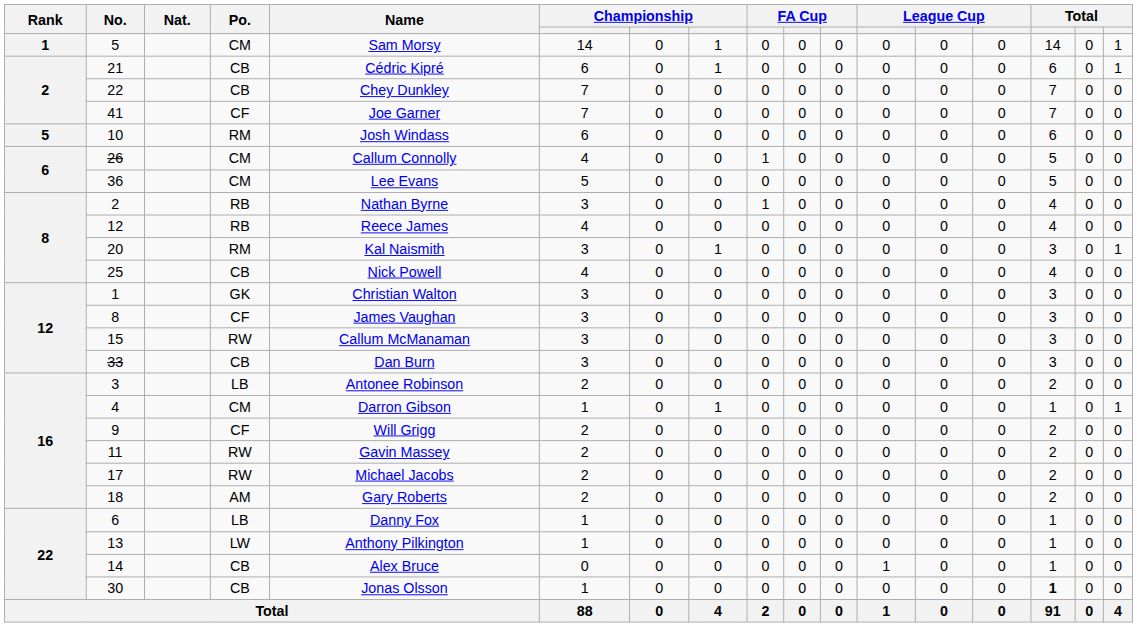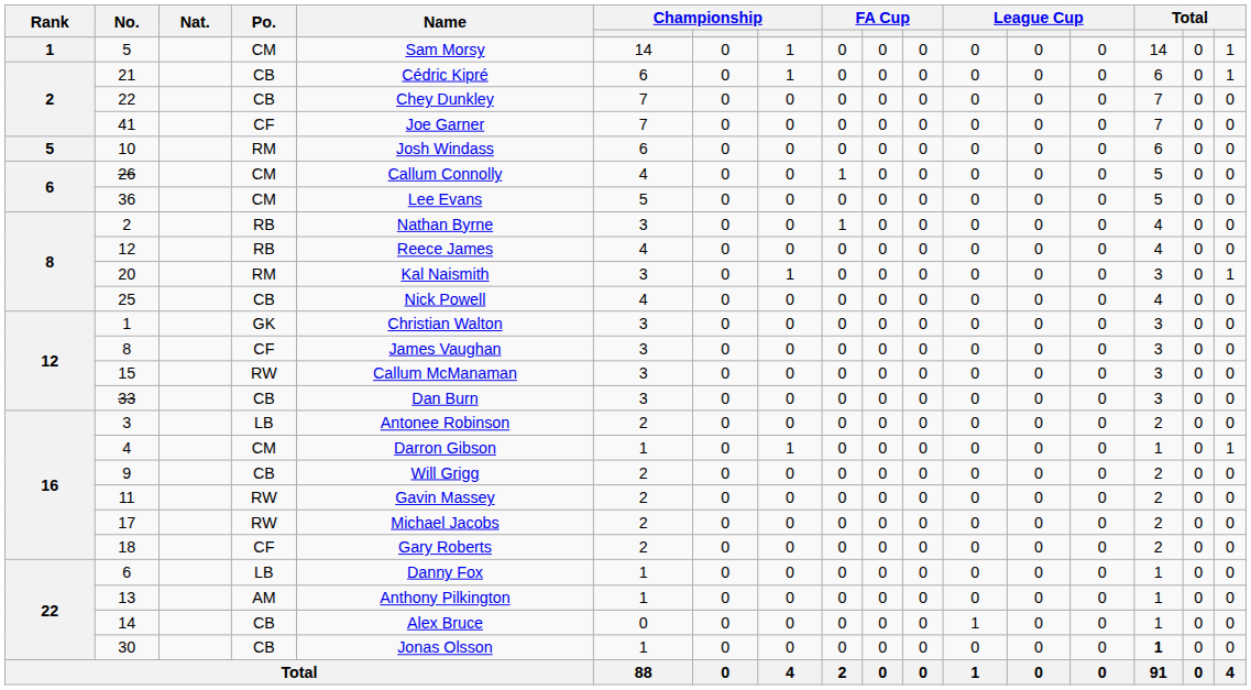9 | Po.: CF -> CB
18 | Po.: AM -> CF
13 | Po.: LW -> AM
